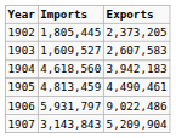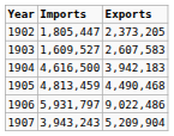1902 | Imports: 1,805,445 -> 1,805,447
1904 | Imports: 4,618,560 -> 4,616,500
1905 | Exports: 4,490,461 -> 4,490,468
1907 | Imports: 3,143,843 -> 3,943,243
